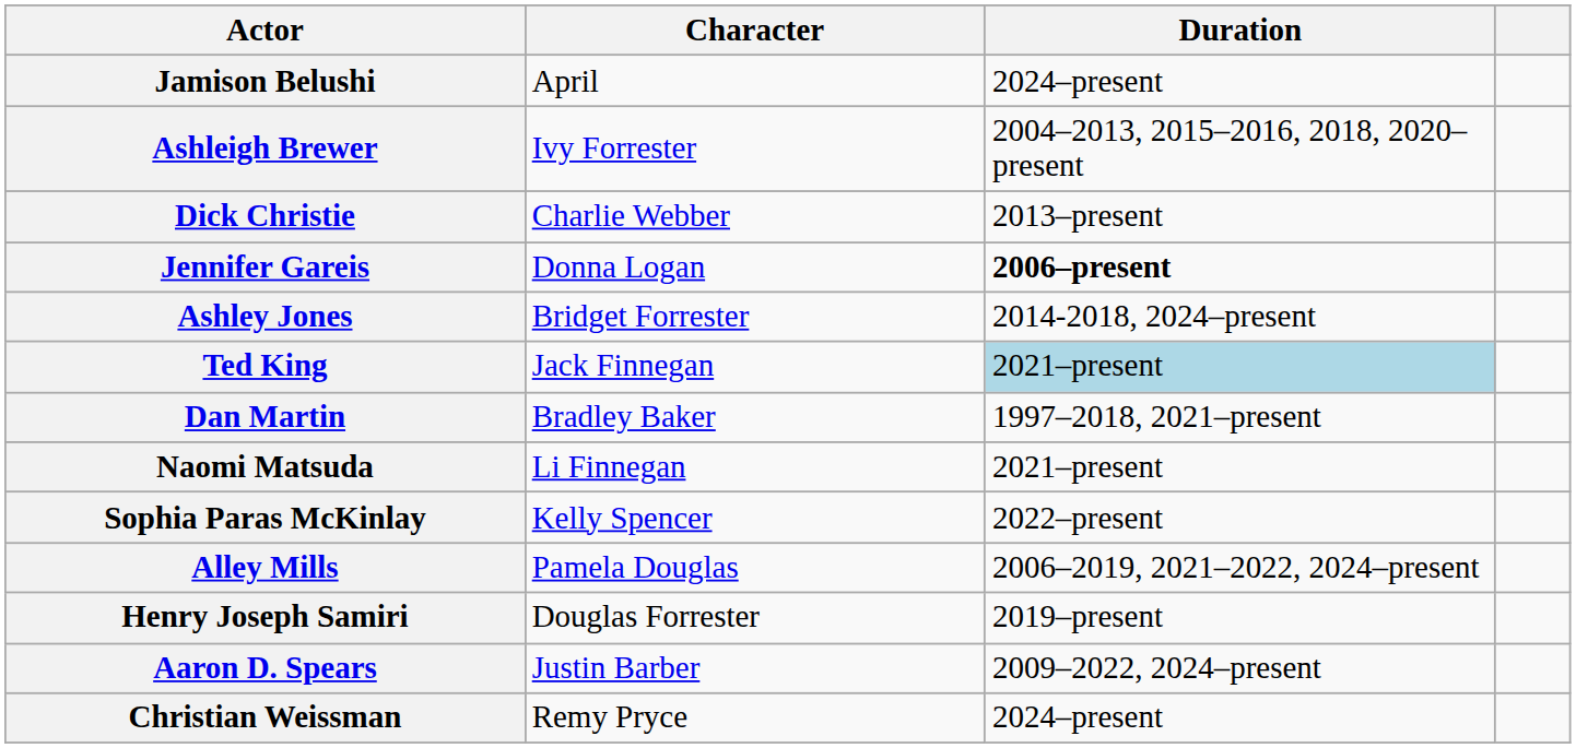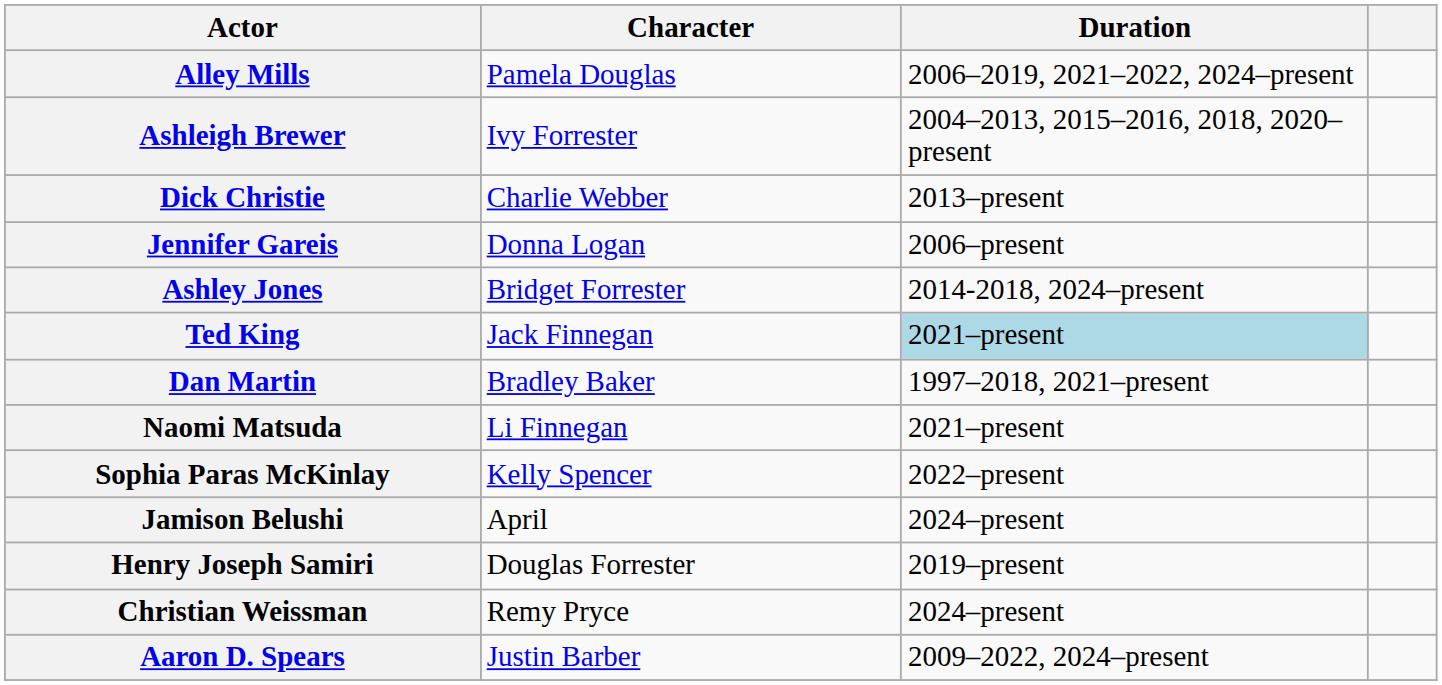rows swapped: Jamison Belushi <-> Alley Mills
Jennifer Gareis | Duration: bold -> normal
rows swapped: Aaron D. Spears <-> Christian Weissman
